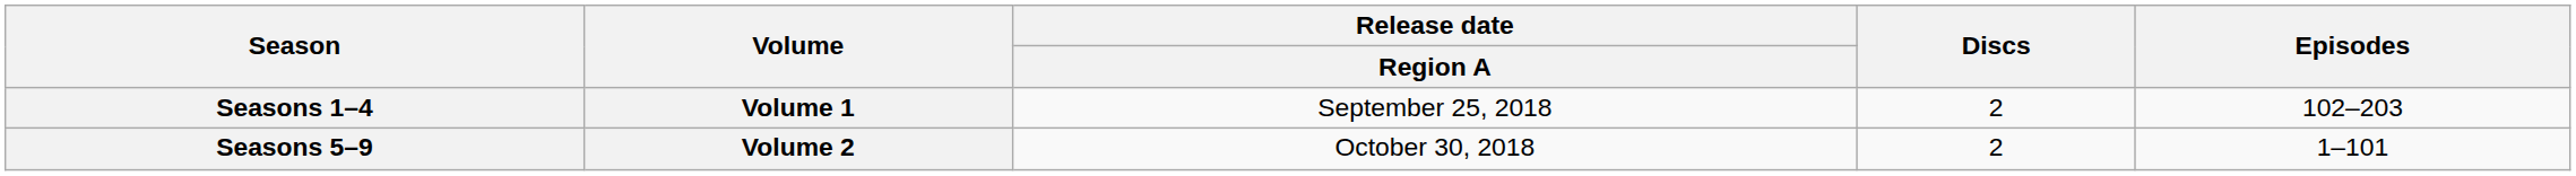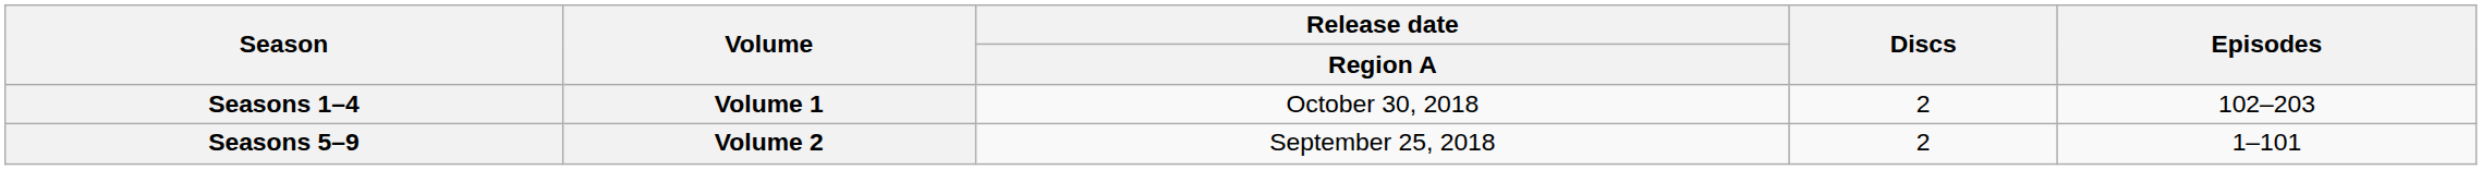Seasons 1–4 | Release date / Region A: September 25, 2018 -> October 30, 2018
Seasons 5–9 | Release date / Region A: October 30, 2018 -> September 25, 2018
